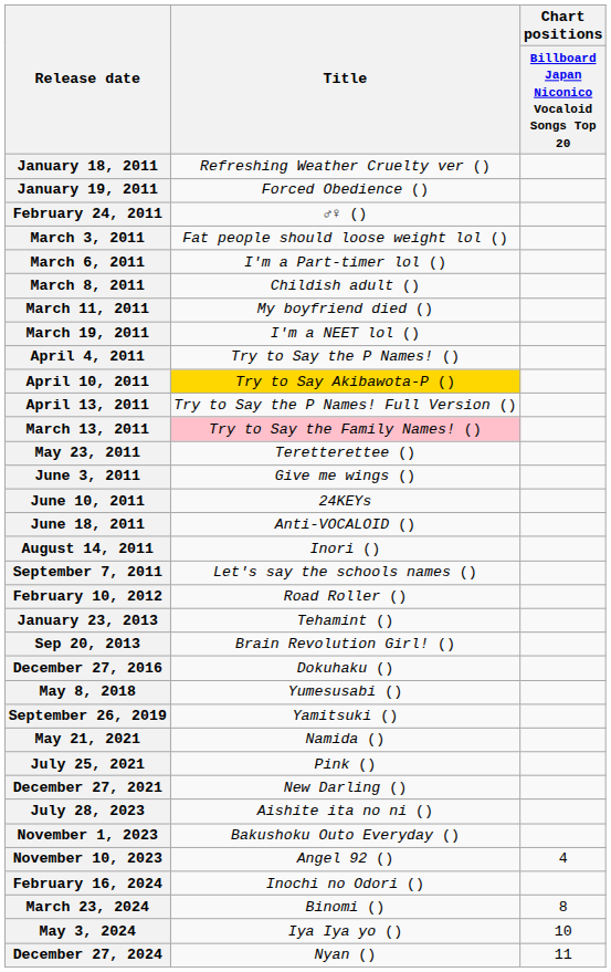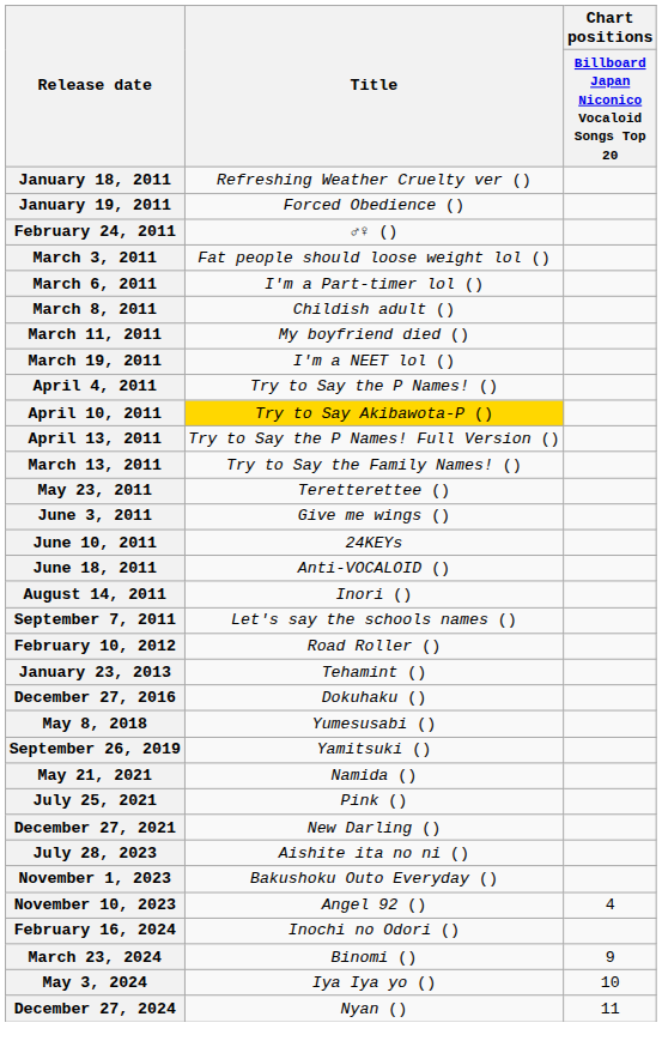March 13, 2011 | Title: pink background -> no background
- row: Sep 20, 2013 | Brain Revolution Girl! ()
March 23, 2024 | column 3: 8 -> 9
